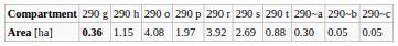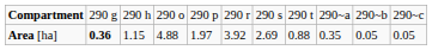Area [ha] | column 4: 4.08 -> 4.88
Area [ha] | column 9: 0.30 -> 0.35
